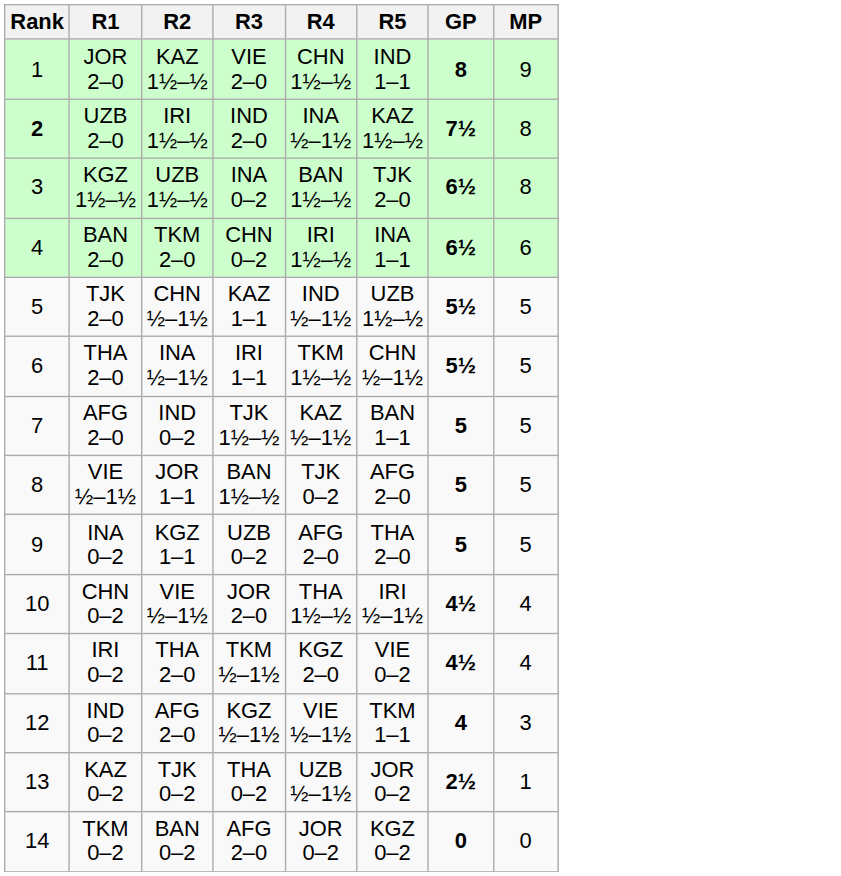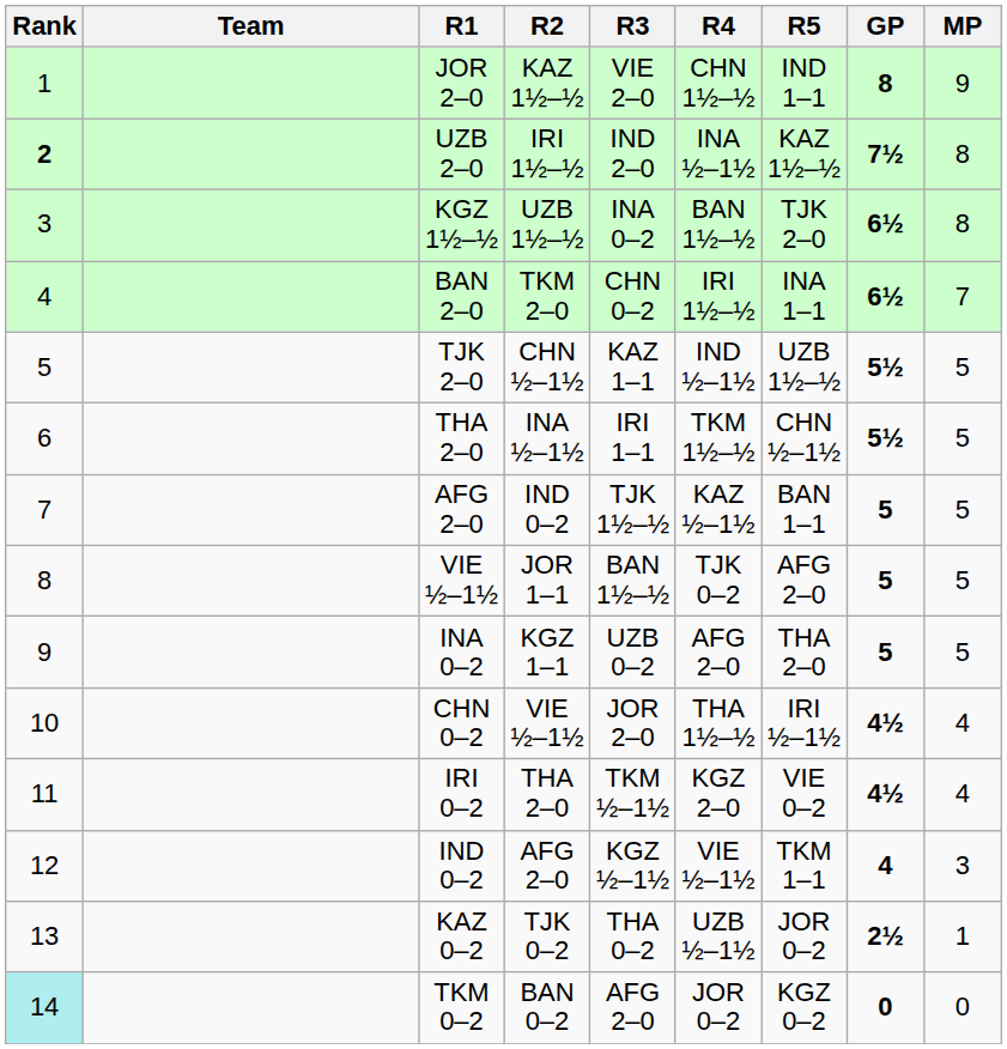+ column: Team
BAN 2–0 | MP: 6 -> 7
TKM 0–2 | Rank: no background -> paleturquoise background
